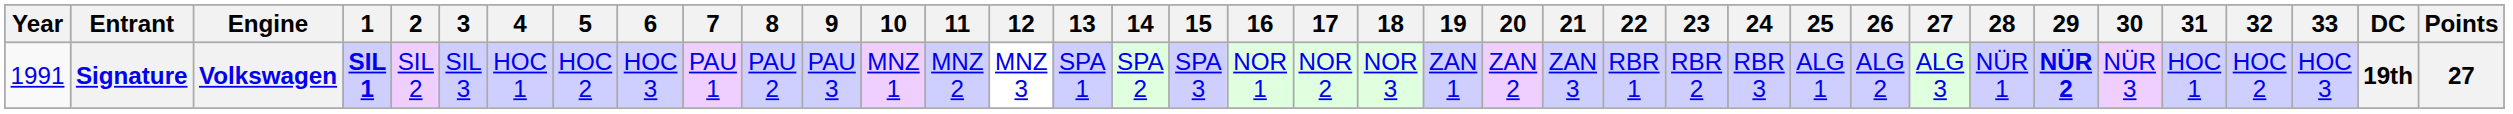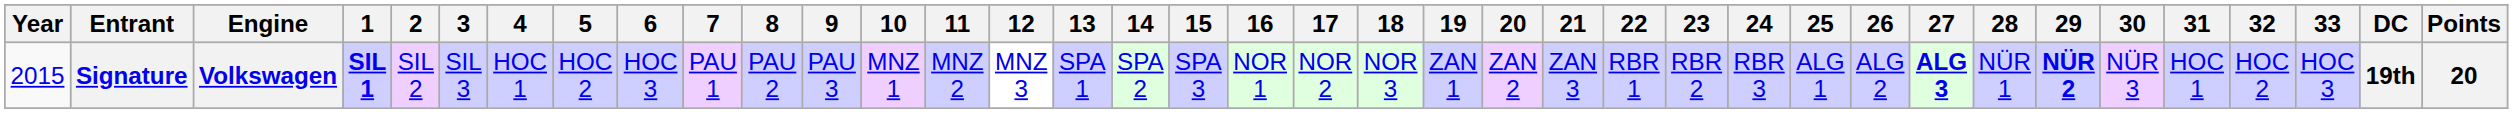Signature | Year: 1991 -> 2015
Signature | 27: normal -> bold
Signature | Points: 27 -> 20
